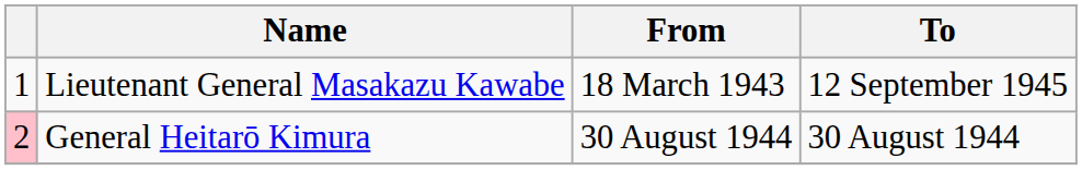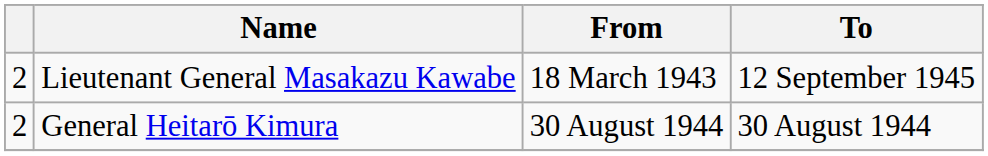Lieutenant General Masakazu Kawabe | column 1: 1 -> 2
General Heitarō Kimura | column 1: pink background -> no background
